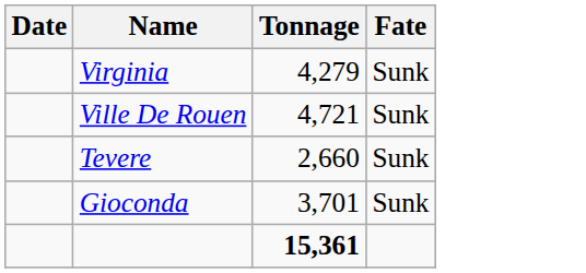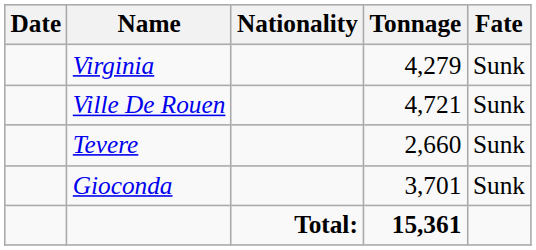+ column: Nationality | Total:
